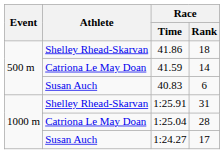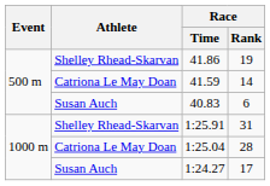41.86 | Race / Rank: 18 -> 19
